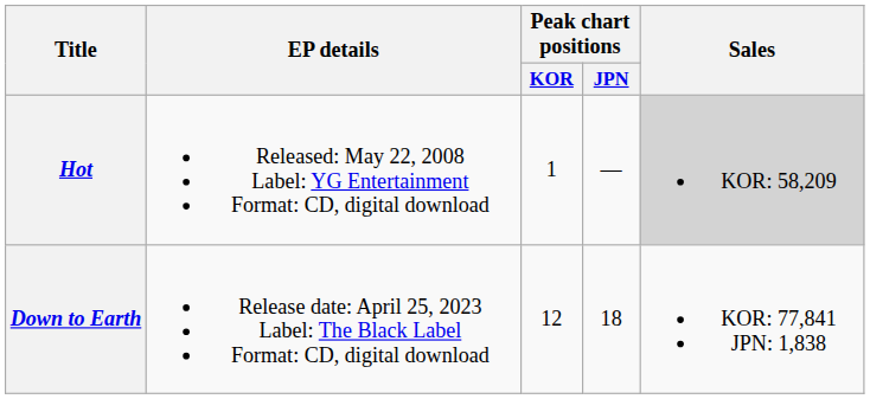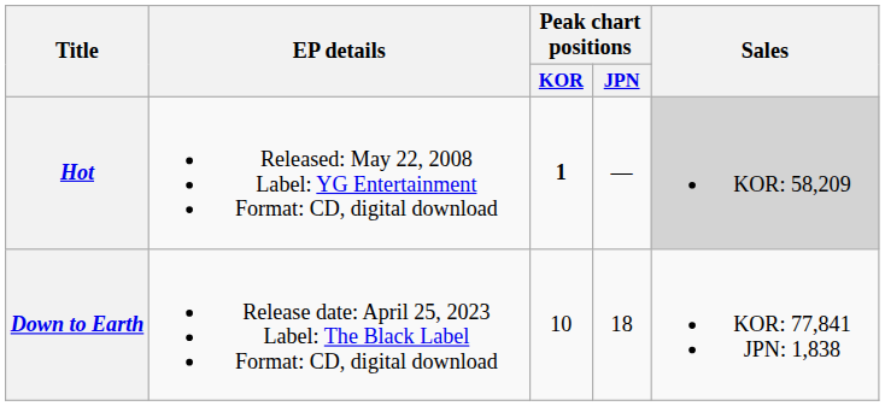Hot | Peak chart positions / KOR: normal -> bold
Down to Earth | Peak chart positions / KOR: 12 -> 10
